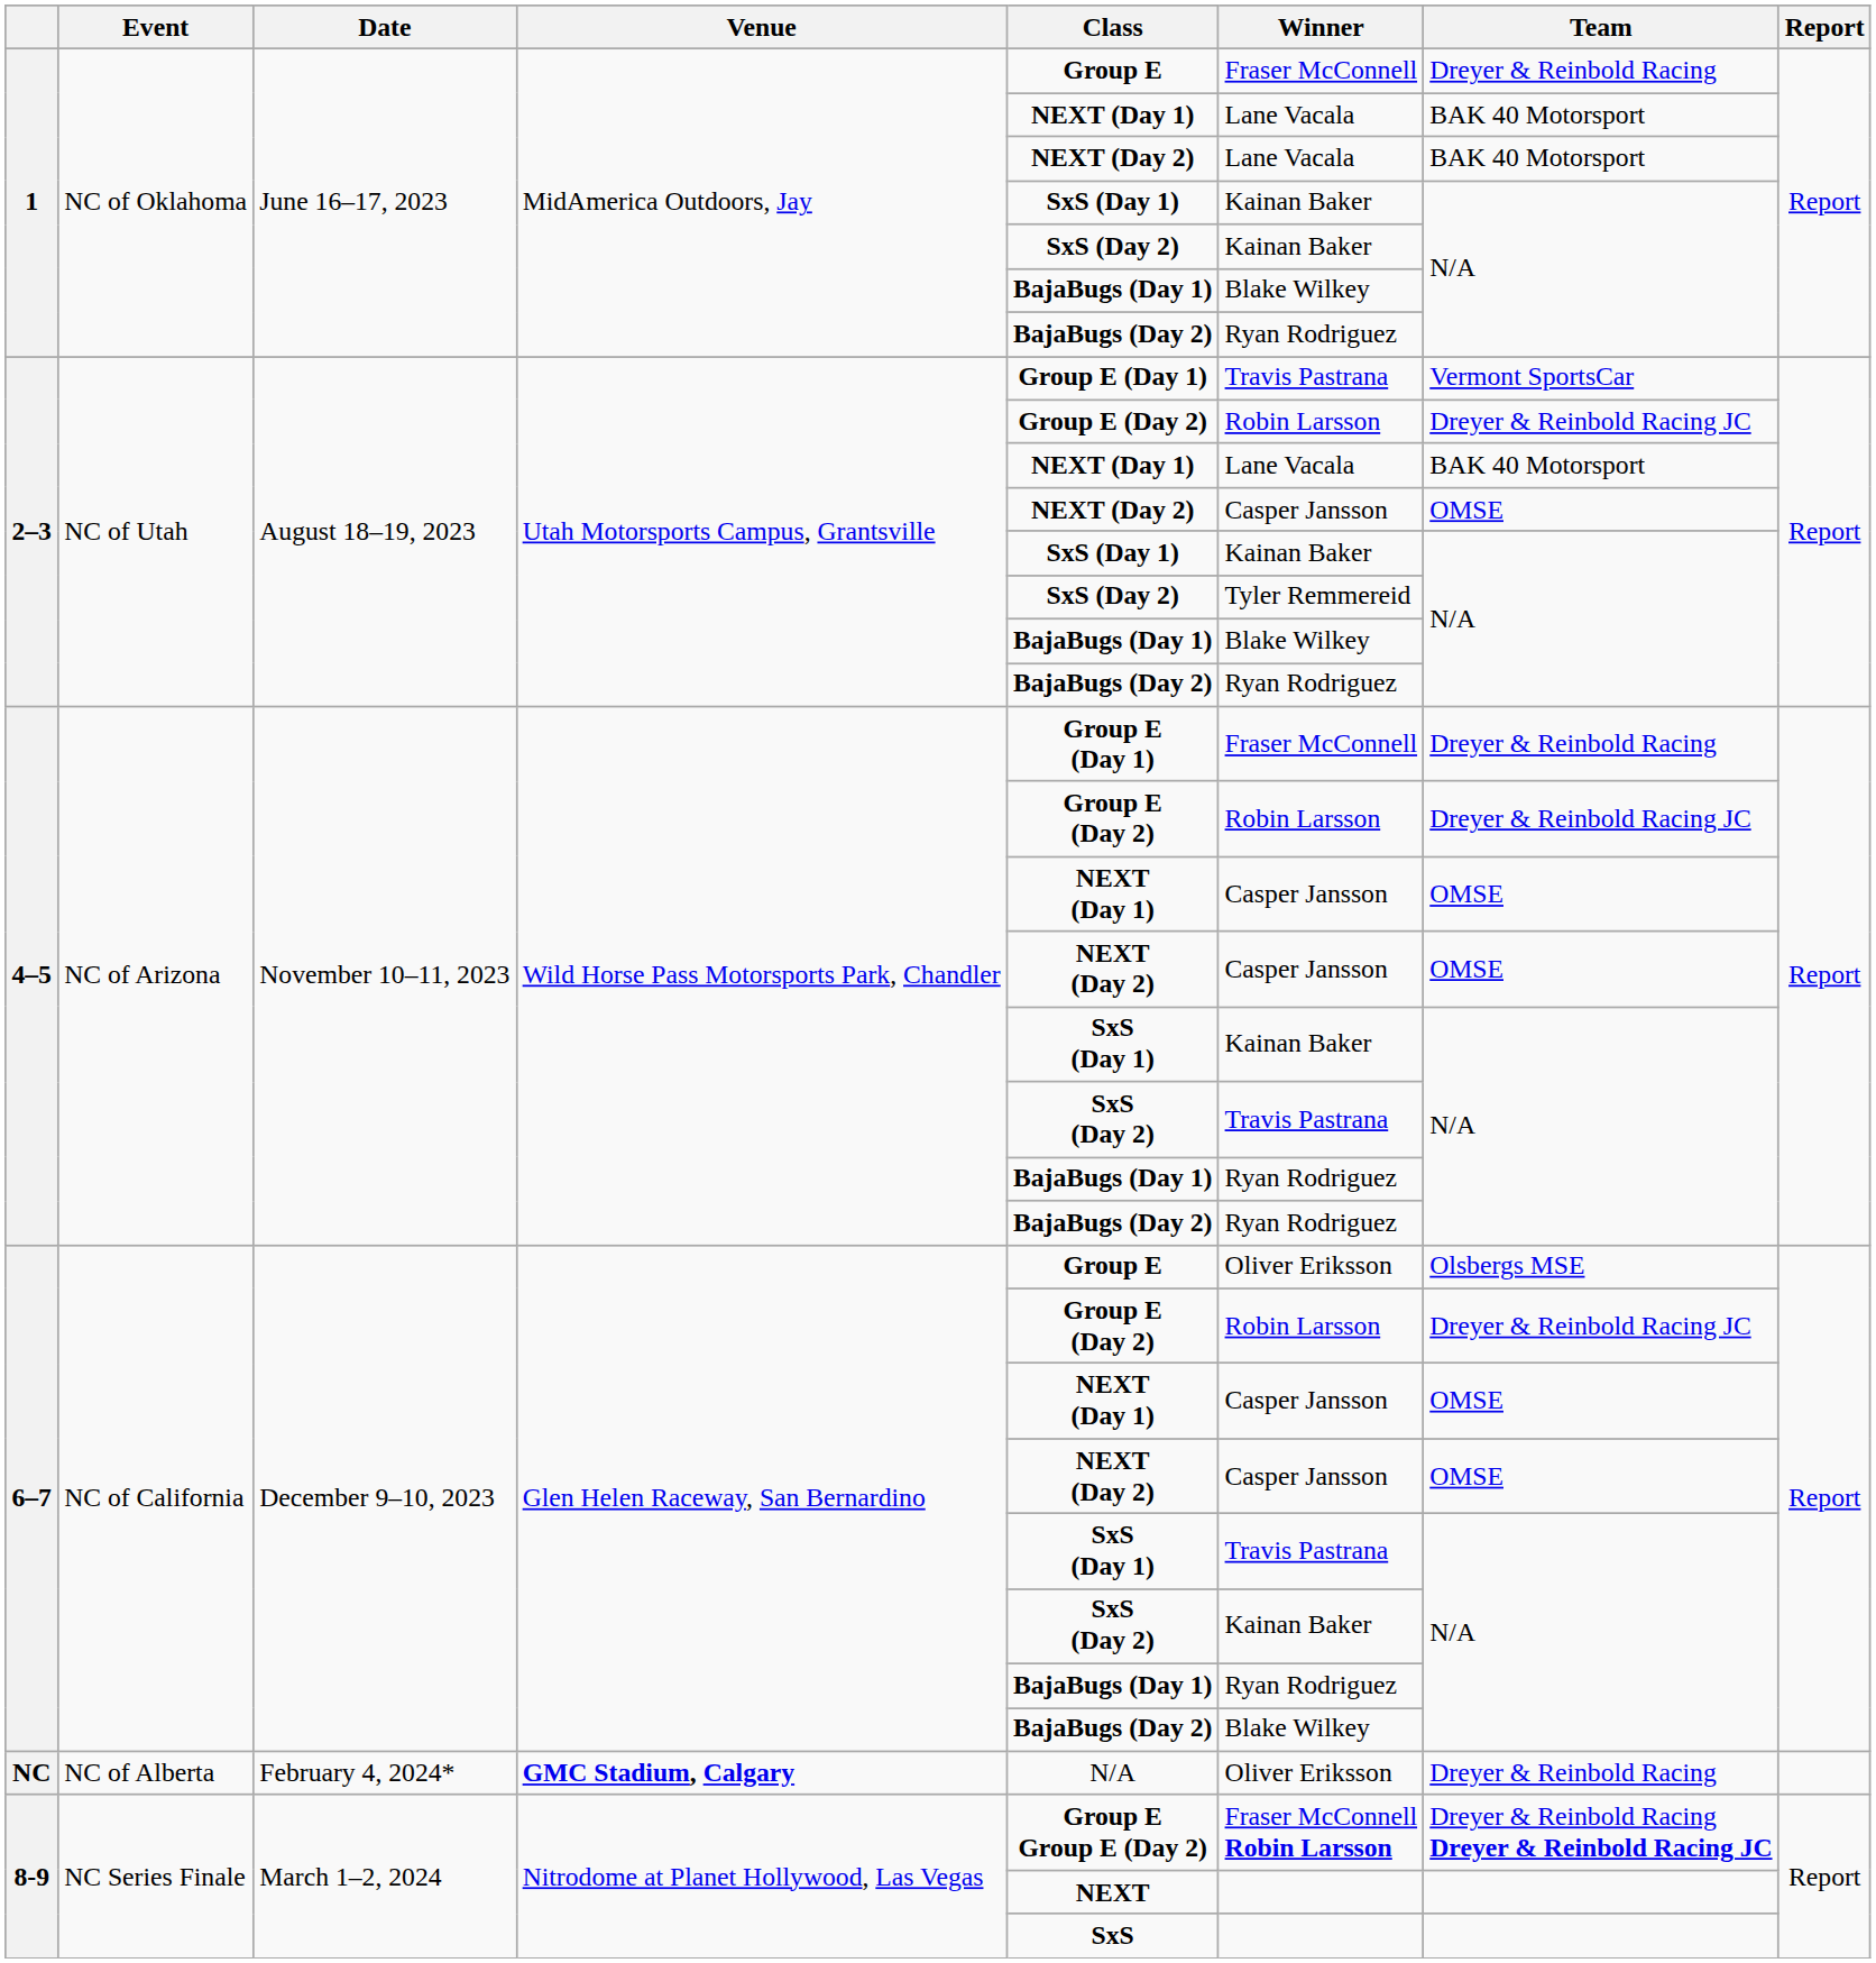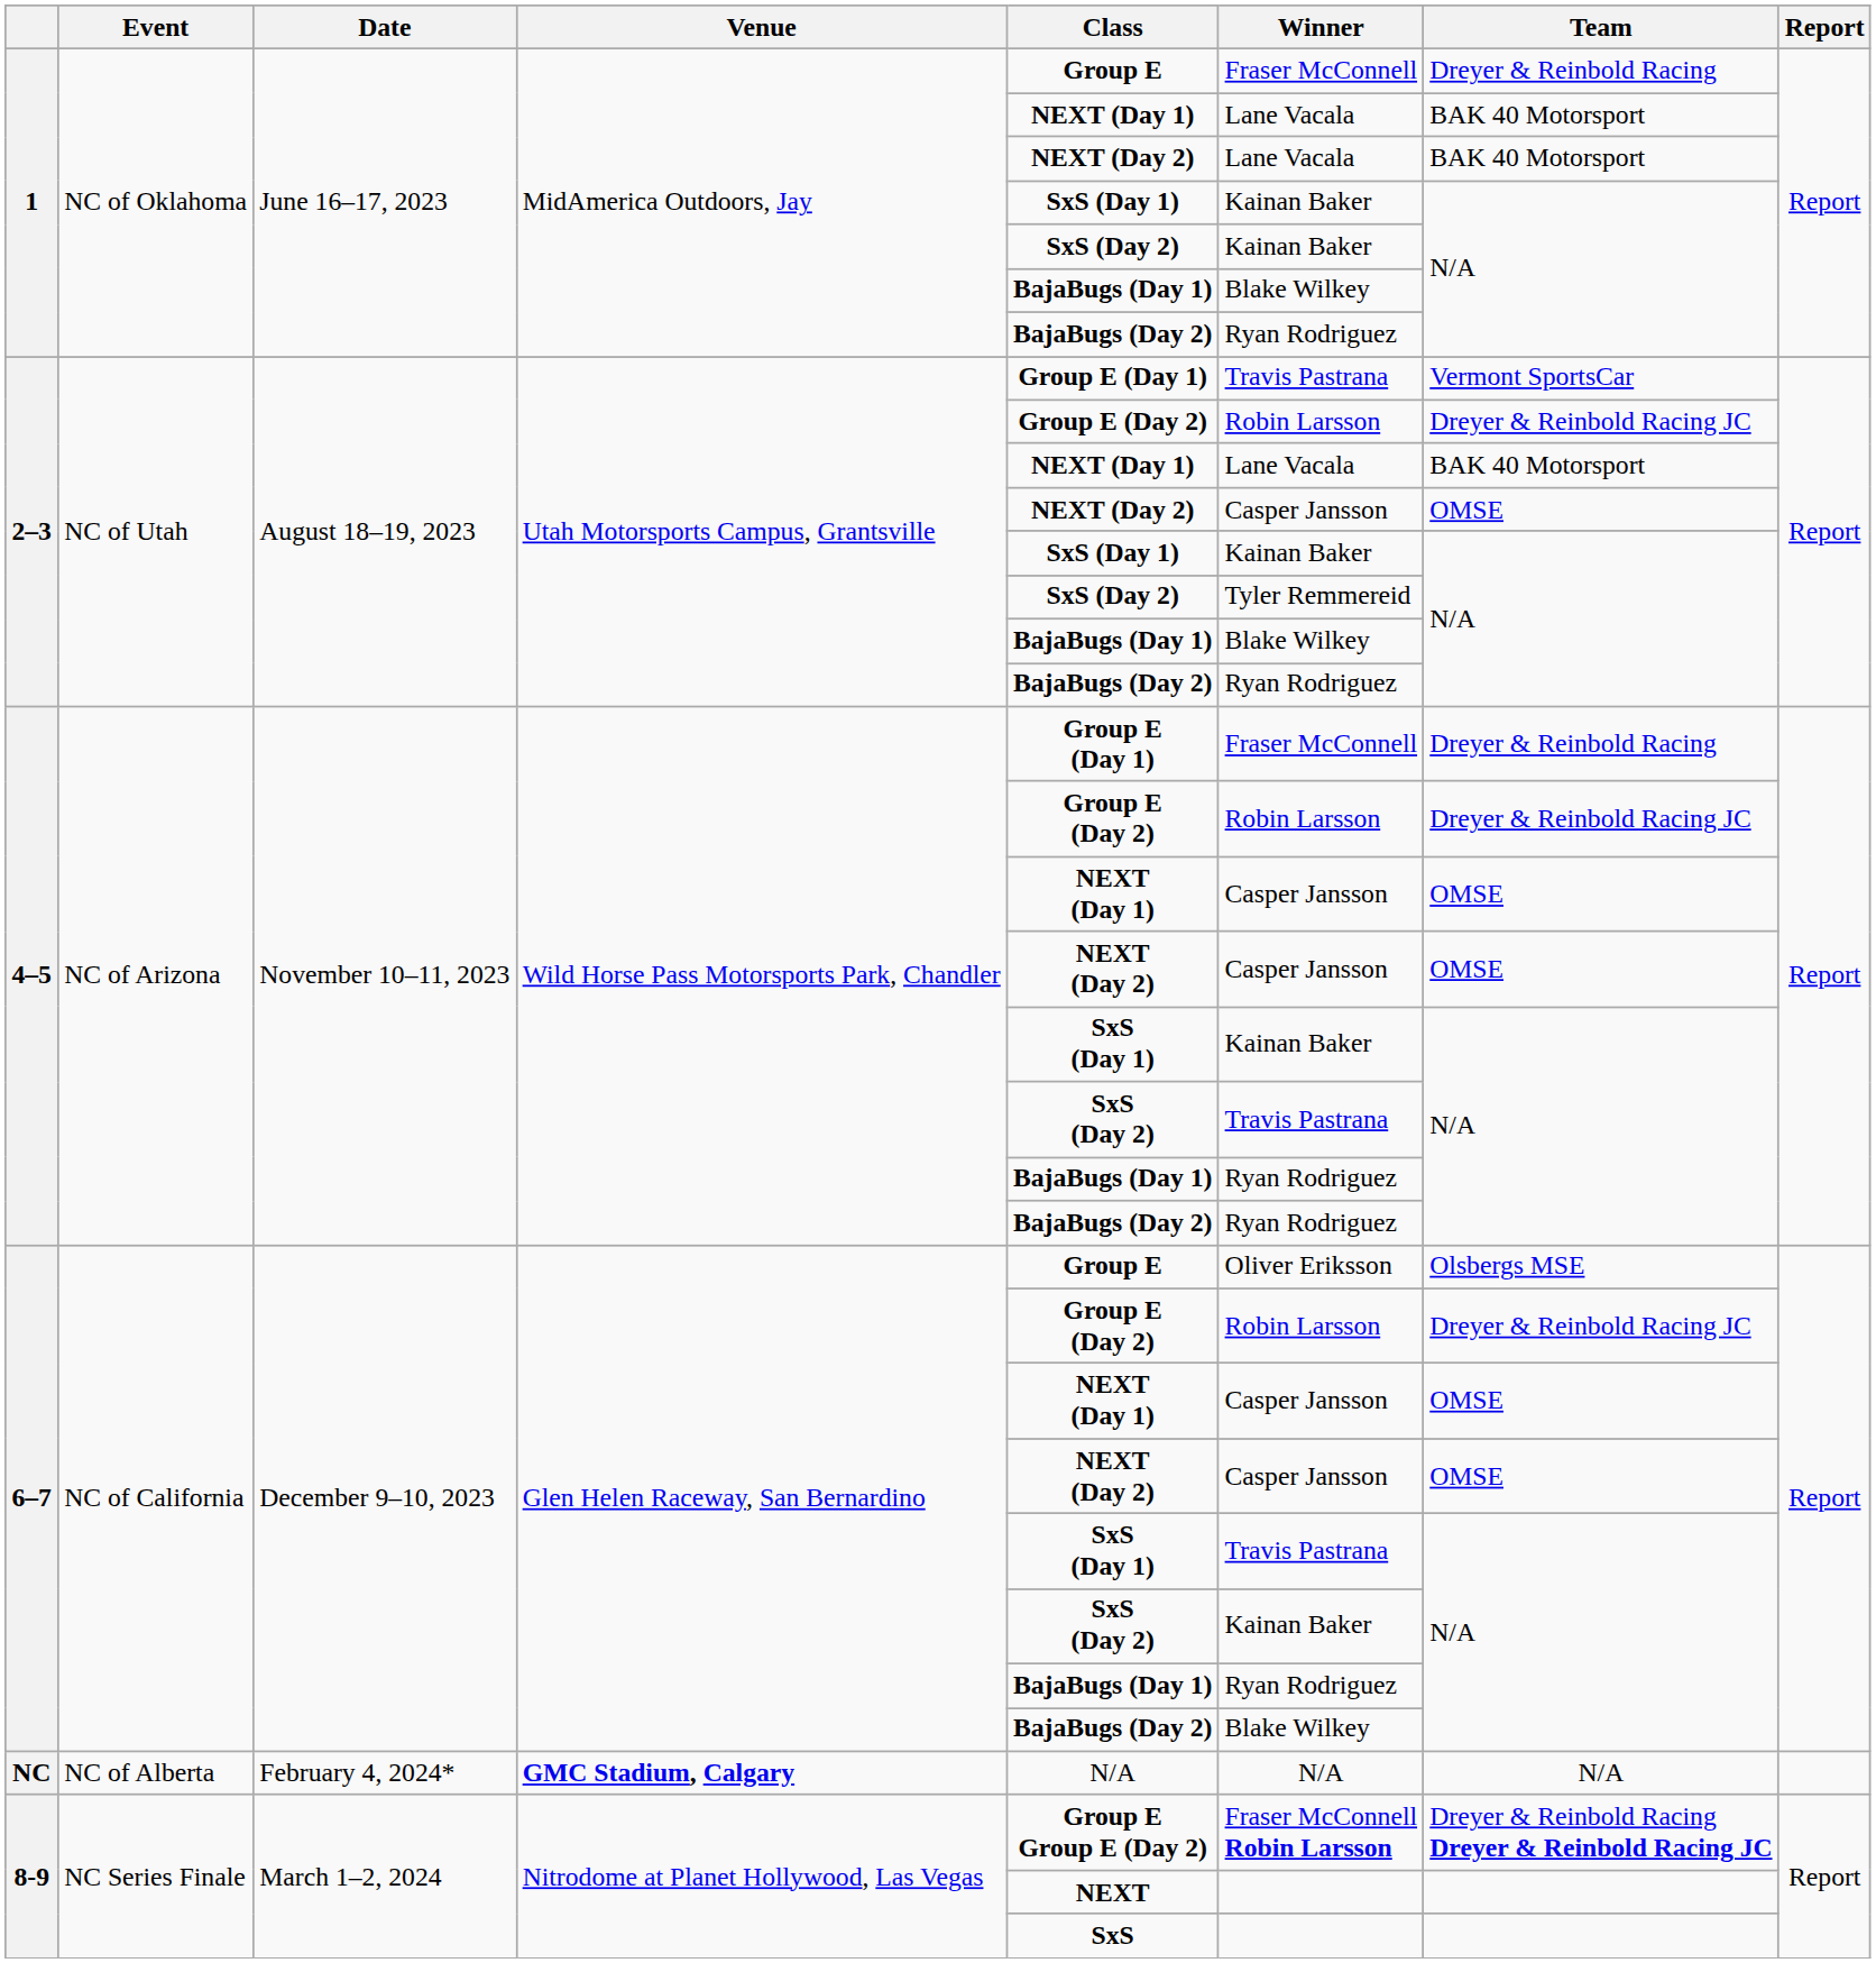NC | Winner: Oliver Eriksson -> N/A
NC | Team: Dreyer & Reinbold Racing -> N/A
